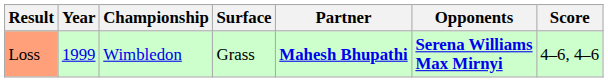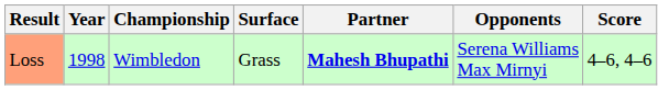Loss | Year: 1999 -> 1998
Loss | Opponents: bold -> normal
